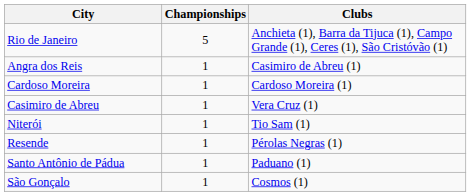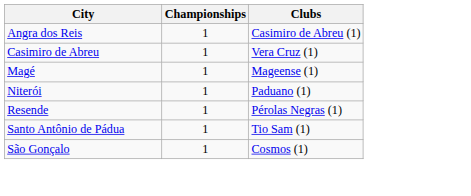- row: Rio de Janeiro | 5 | Anchieta (1), Barra da Tijuca (1), Campo Grande (1), Ceres (1), São Cristóvão (1)
- row: Cardoso Moreira | 1 | Cardoso Moreira (1)
+ row: Magé | 1 | Mageense (1)
Niterói | Clubs: Tio Sam (1) -> Paduano (1)
Santo Antônio de Pádua | Clubs: Paduano (1) -> Tio Sam (1)
